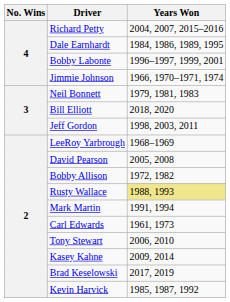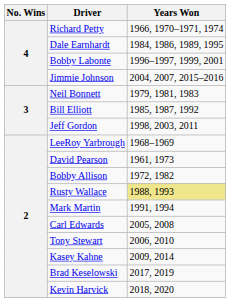Richard Petty | Years Won: 2004, 2007, 2015–2016 -> 1966, 1970–1971, 1974
Jimmie Johnson | Years Won: 1966, 1970–1971, 1974 -> 2004, 2007, 2015–2016
Bill Elliott | Years Won: 2018, 2020 -> 1985, 1987, 1992
David Pearson | Years Won: 2005, 2008 -> 1961, 1973
Carl Edwards | Years Won: 1961, 1973 -> 2005, 2008
Kevin Harvick | Years Won: 1985, 1987, 1992 -> 2018, 2020
